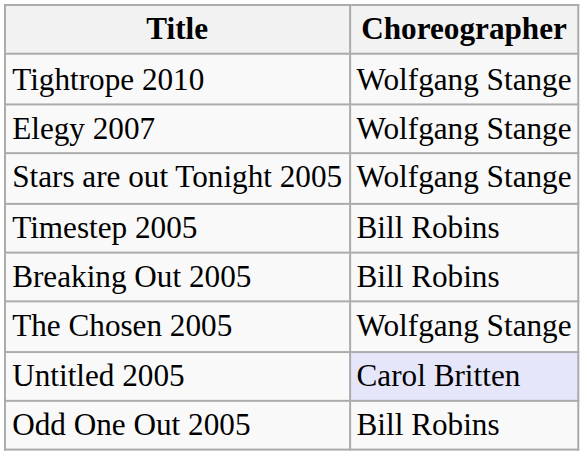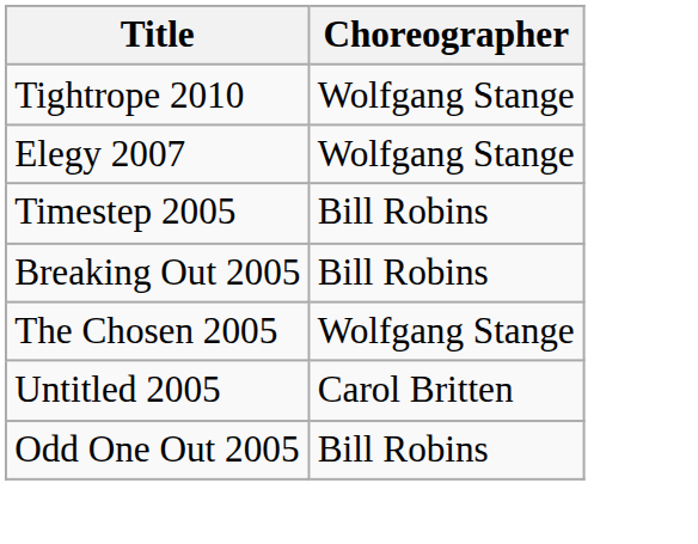- row: Stars are out Tonight 2005 | Wolfgang Stange
Untitled 2005 | Choreographer: lavender background -> no background
